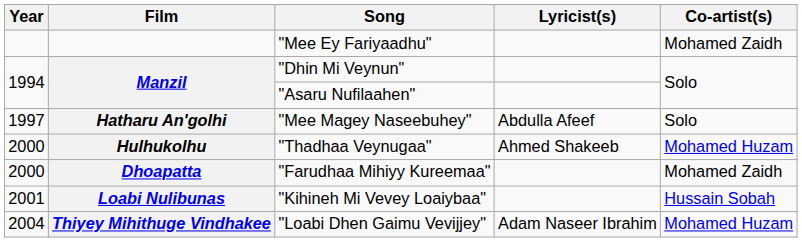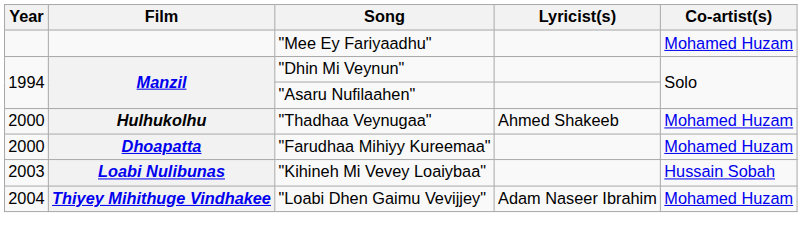"Mee Ey Fariyaadhu" | Co-artist(s): Mohamed Zaidh -> Mohamed Huzam
- row: 1997 | Hatharu An'golhi | "Mee Magey Naseebuhey" | Abdulla Afeef | Solo
"Farudhaa Mihiyy Kureemaa" | Co-artist(s): Mohamed Zaidh -> Mohamed Huzam
"Kihineh Mi Vevey Loaiybaa" | Year: 2001 -> 2003
